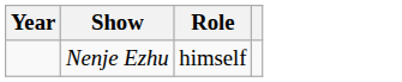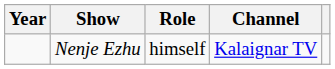+ column: Channel | Kalaignar TV
